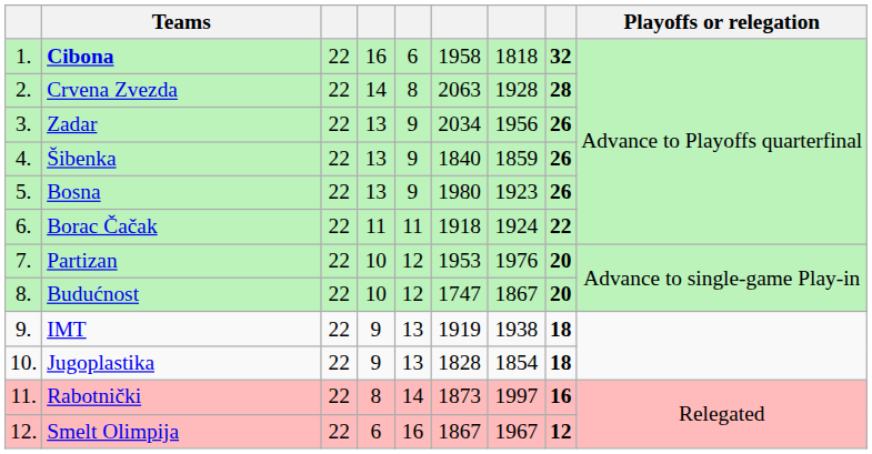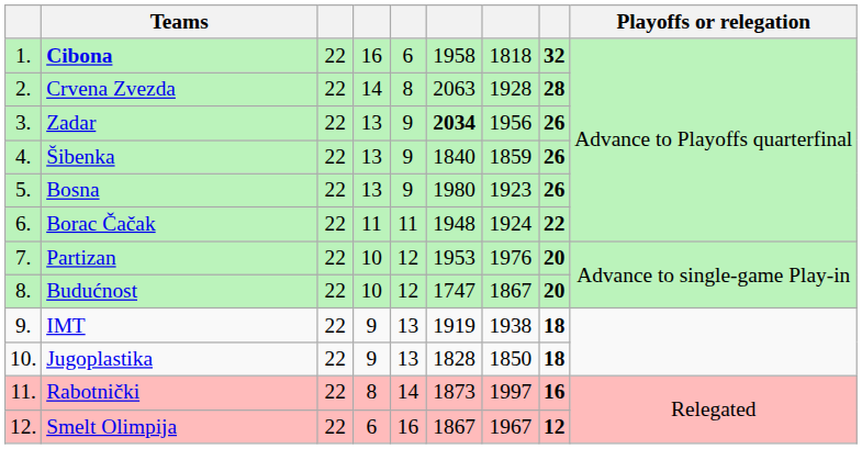Zadar | column 6: normal -> bold
Borac Čačak | column 6: 1918 -> 1948
Jugoplastika | column 7: 1854 -> 1850
